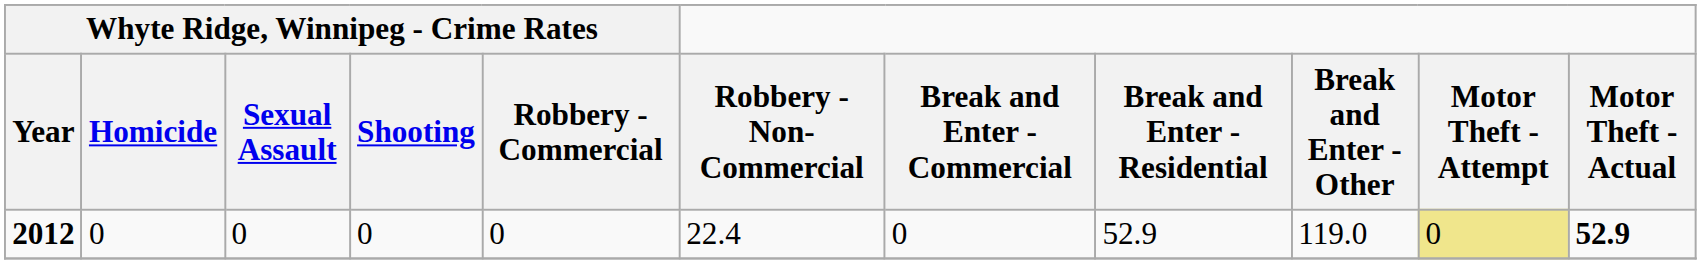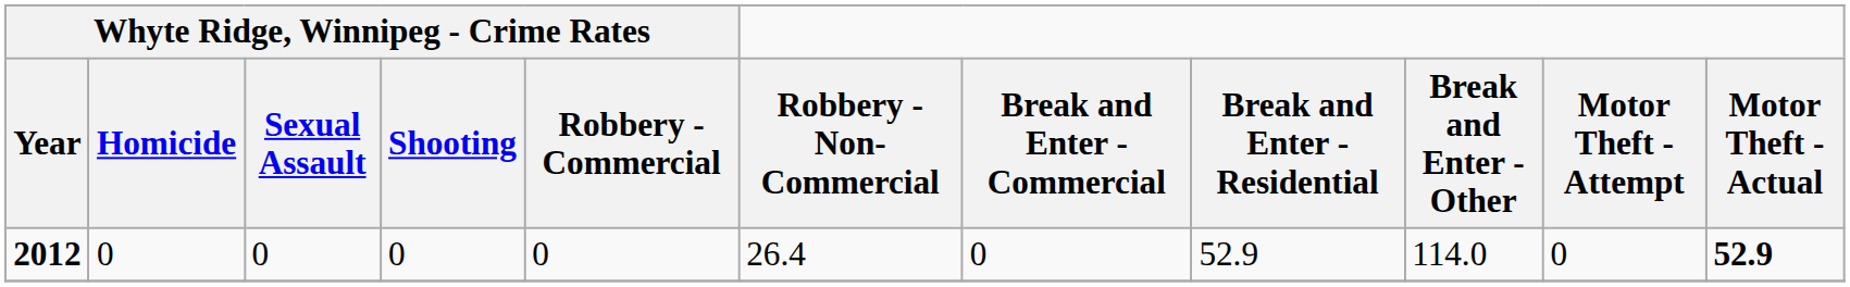2012 | Robbery - Non-Commercial: 22.4 -> 26.4
2012 | Break and Enter - Other: 119.0 -> 114.0
2012 | Motor Theft - Attempt: khaki background -> no background
